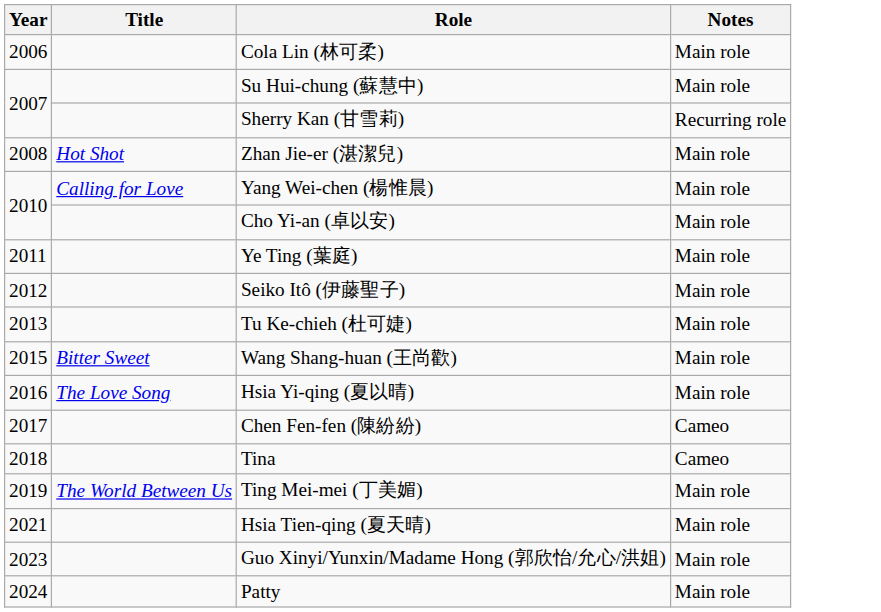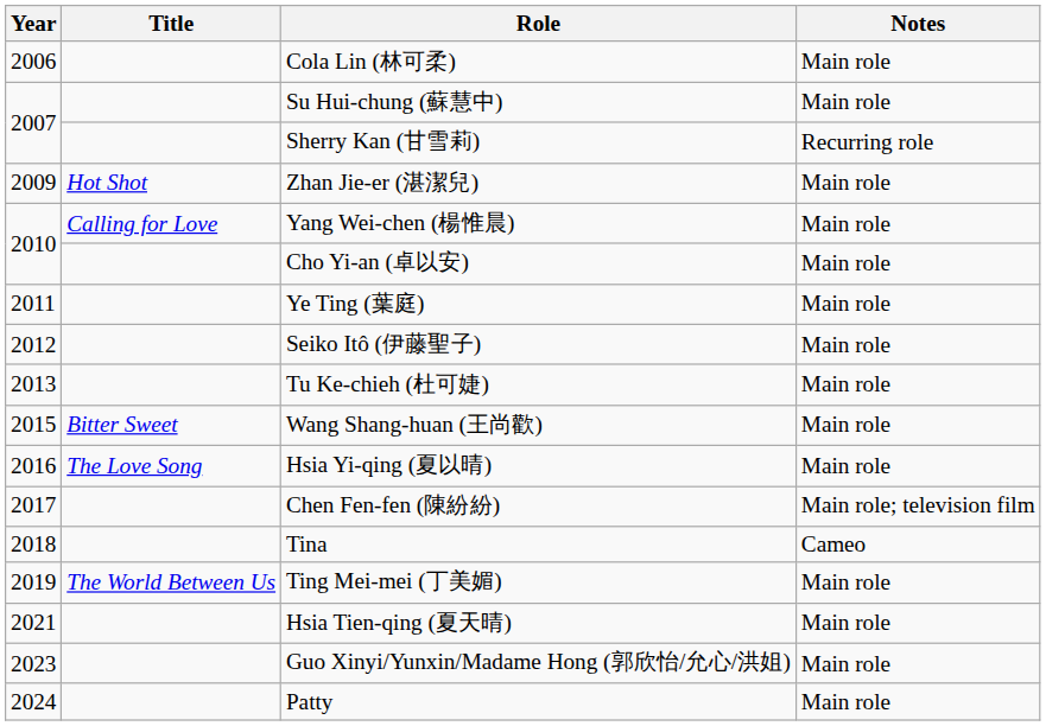Zhan Jie-er (湛潔兒) | Year: 2008 -> 2009
Chen Fen-fen (陳紛紛) | Notes: Cameo -> Main role; television film
